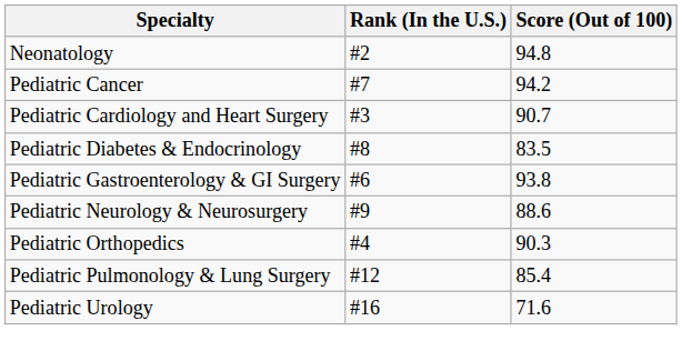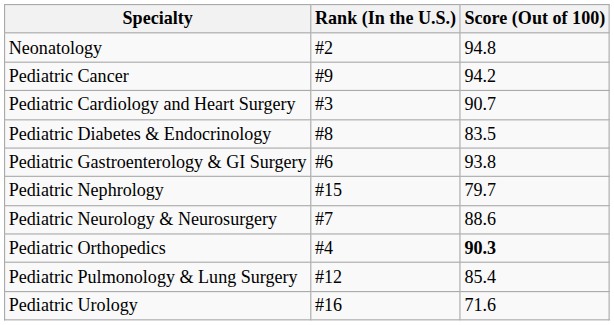Pediatric Cancer | Rank (In the U.S.): #7 -> #9
+ row: Pediatric Nephrology | #15 | 79.7
Pediatric Neurology & Neurosurgery | Rank (In the U.S.): #9 -> #7
Pediatric Orthopedics | Score (Out of 100): normal -> bold
